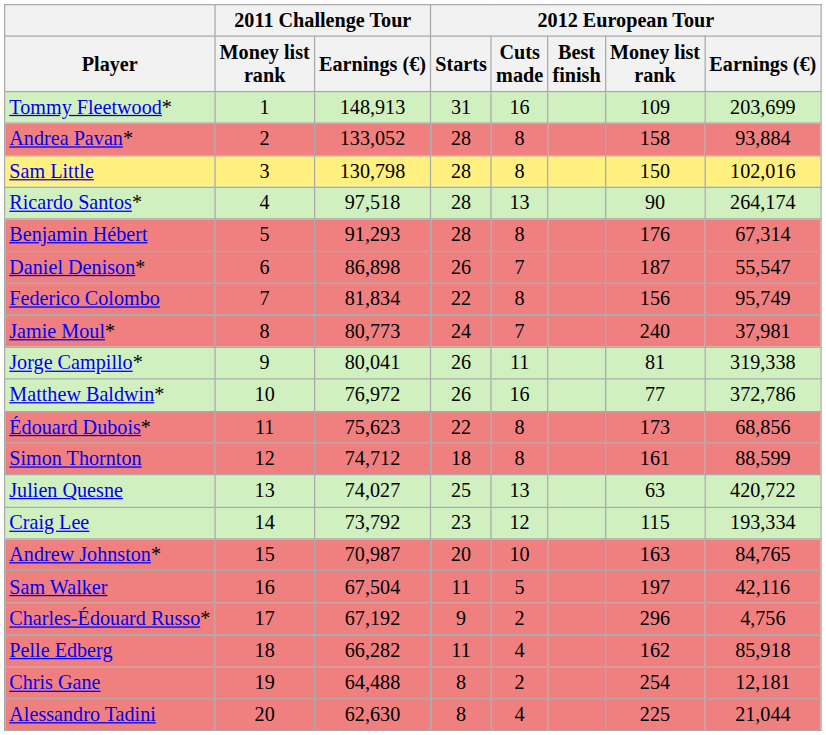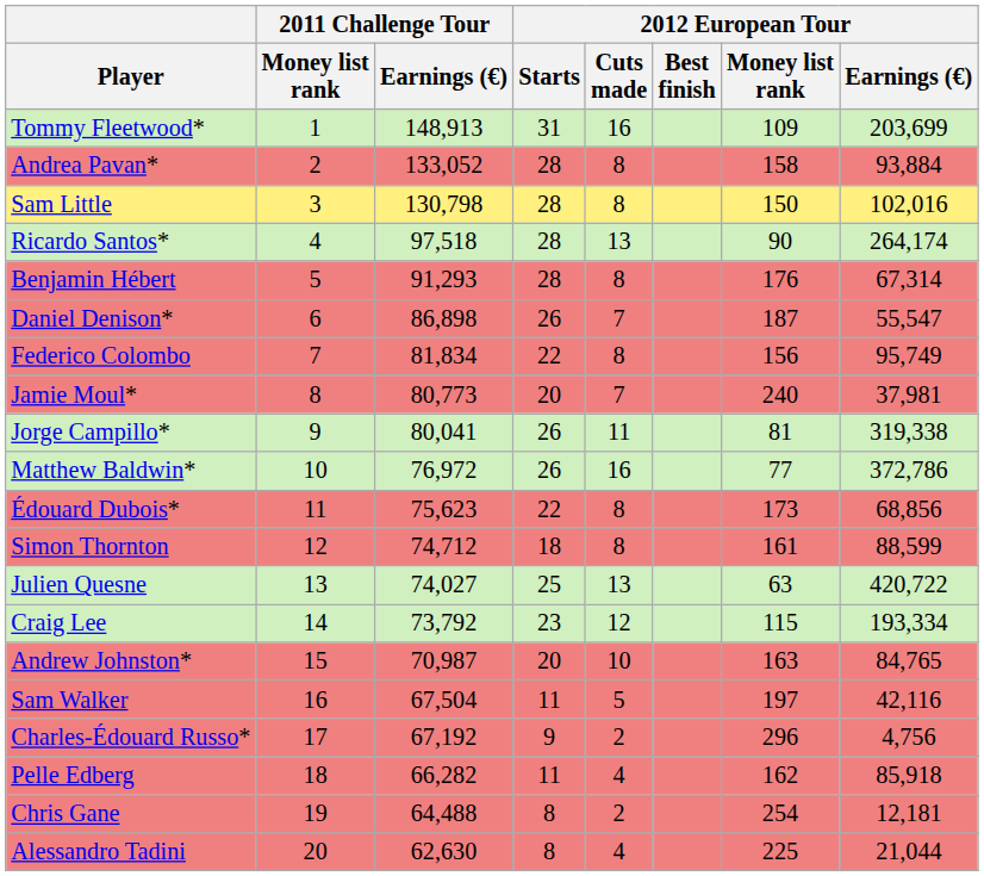Jamie Moul* | 2012 European Tour / Starts: 24 -> 20
